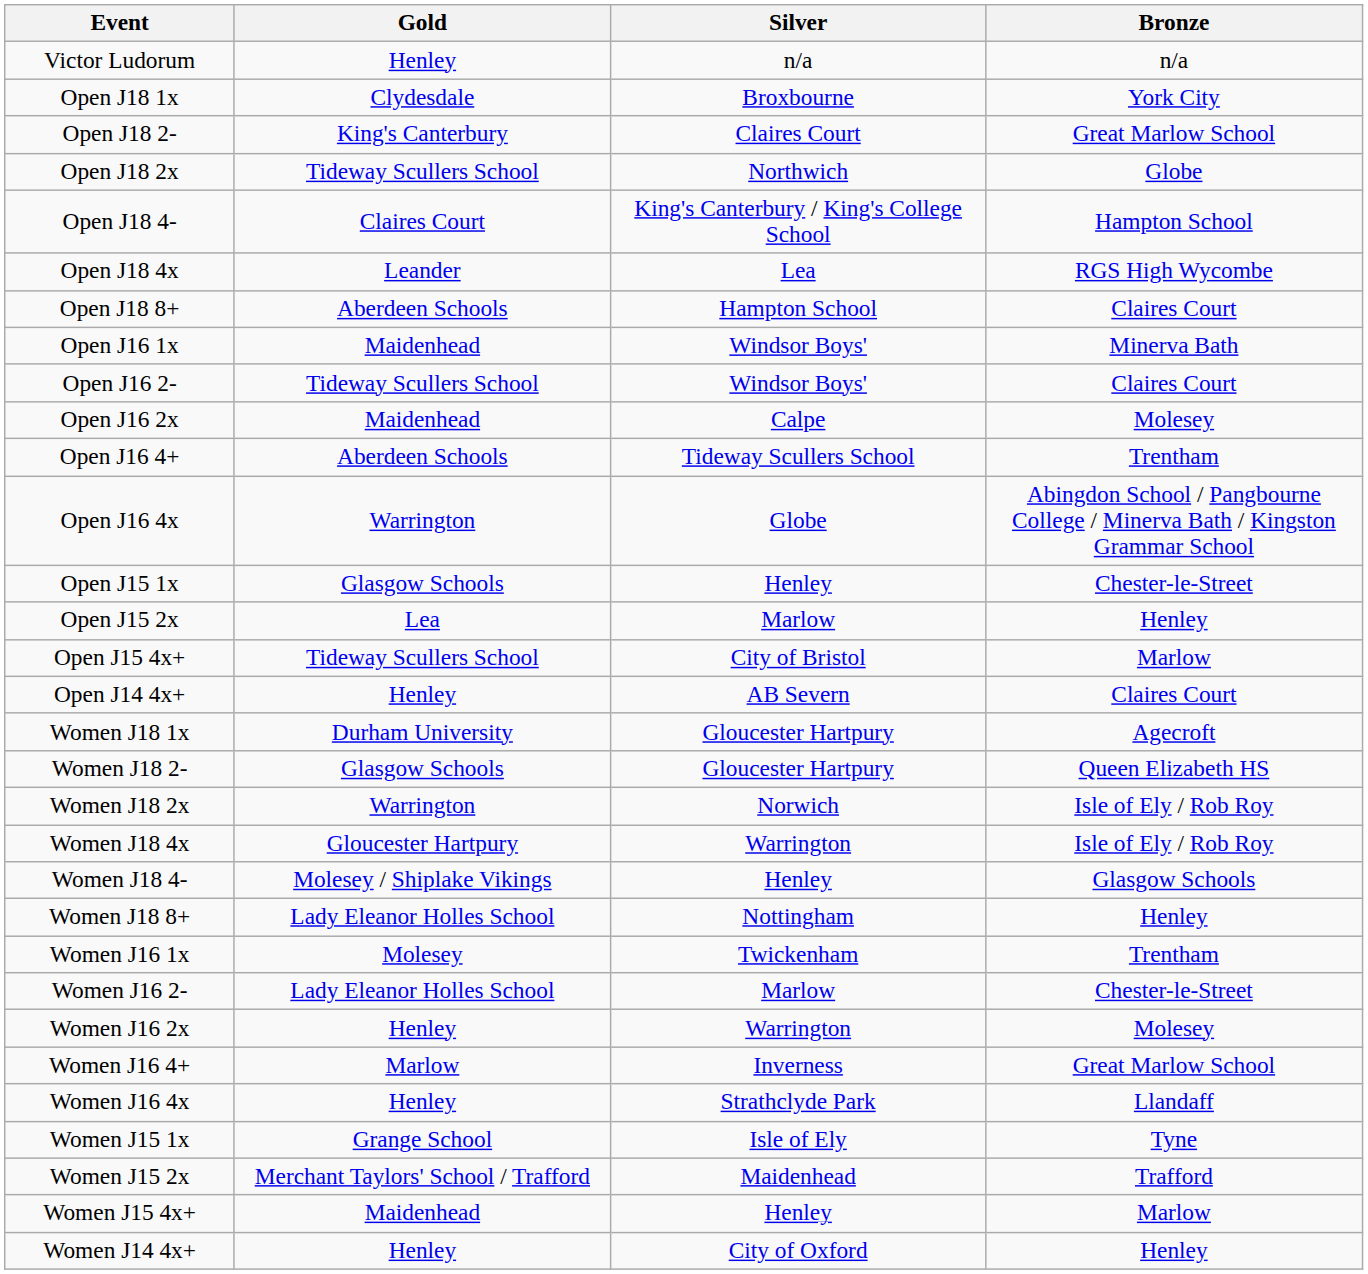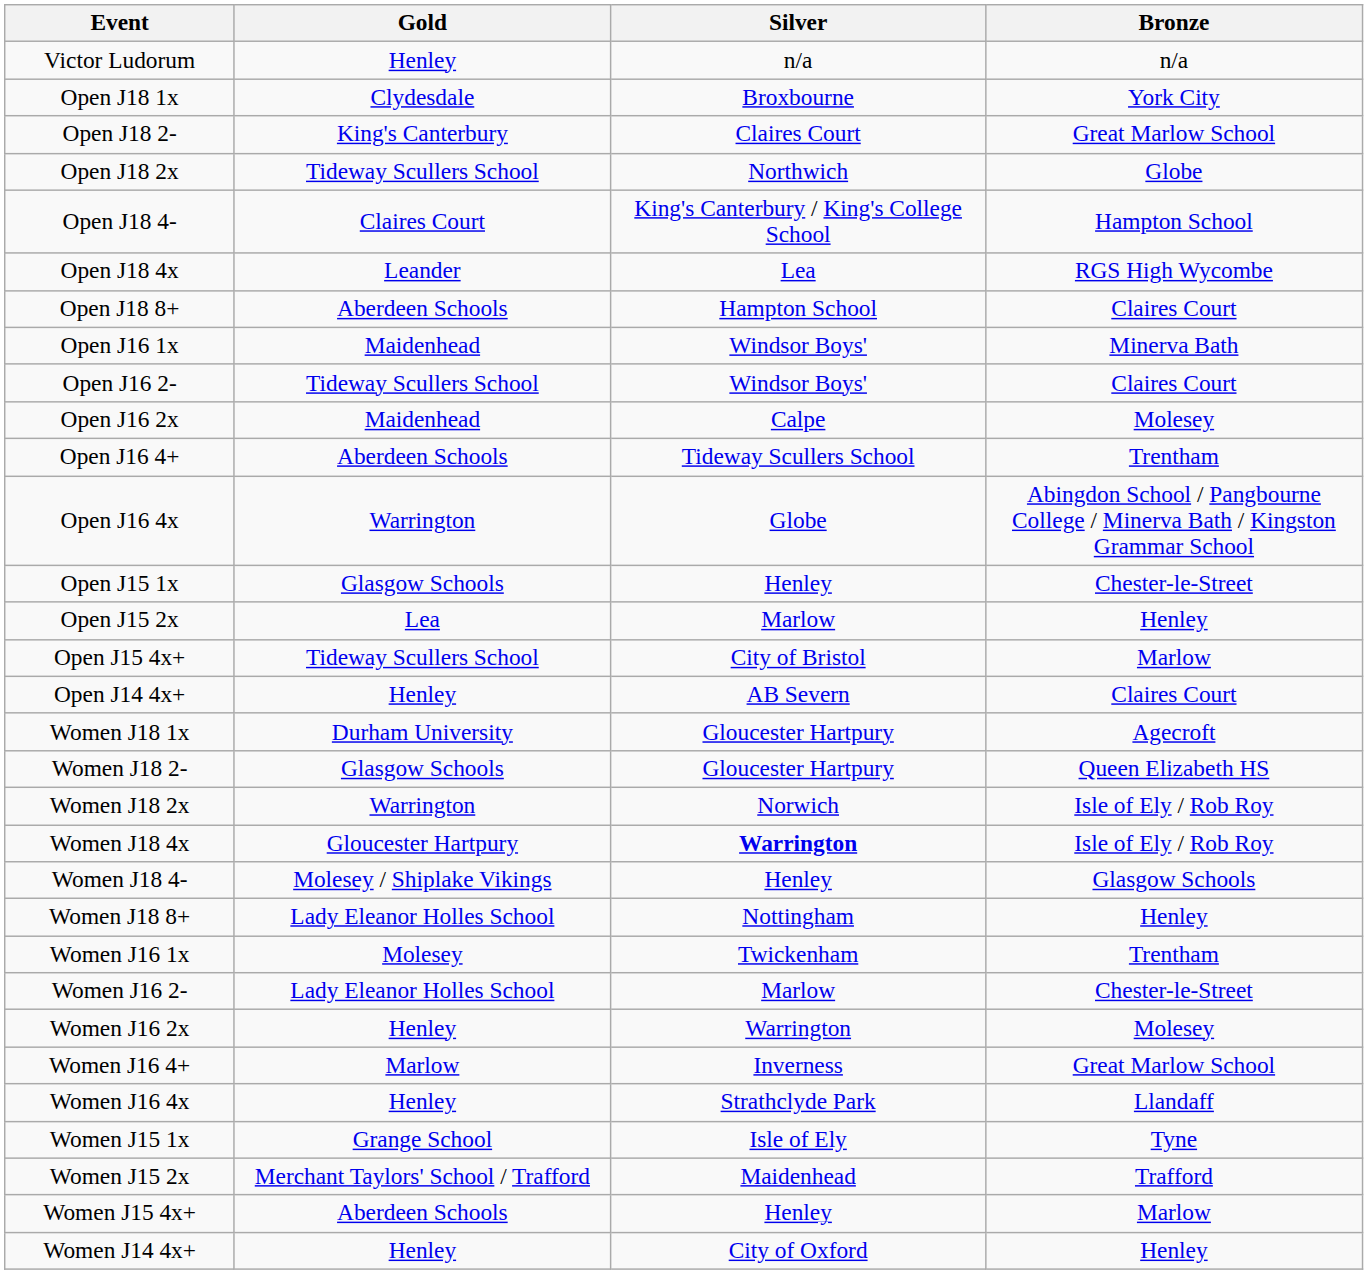Women J18 4x | Silver: normal -> bold
Women J15 4x+ | Gold: Maidenhead -> Aberdeen Schools
